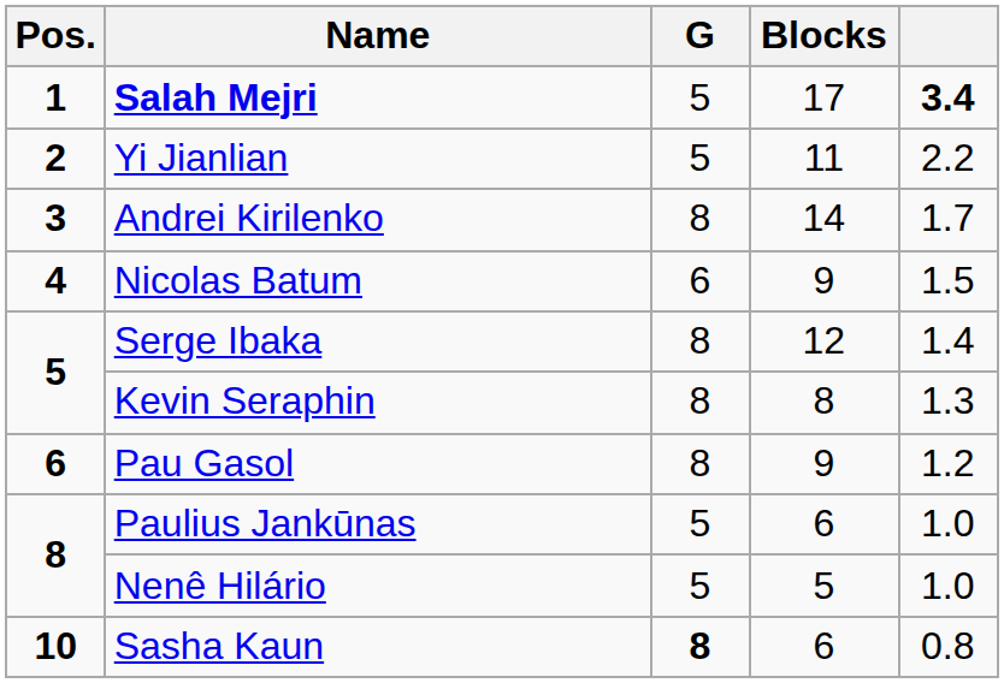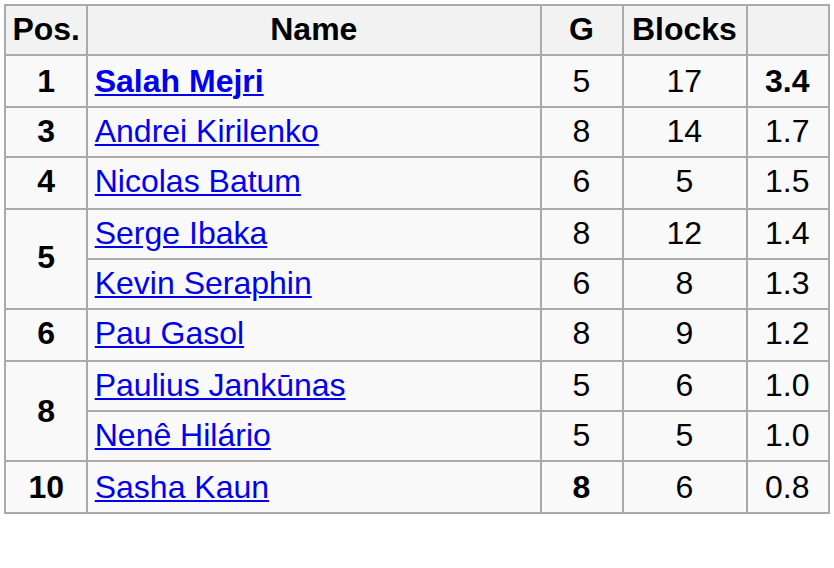- row: 2 | Yi Jianlian | 5 | 11 | 2.2
Nicolas Batum | Blocks: 9 -> 5
Kevin Seraphin | G: 8 -> 6
